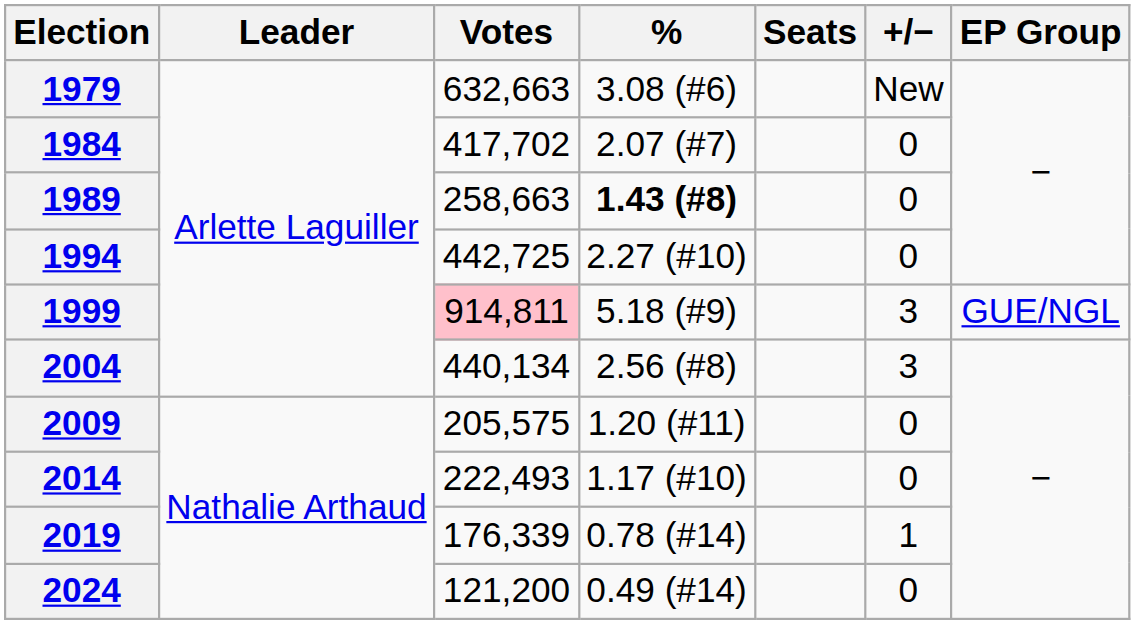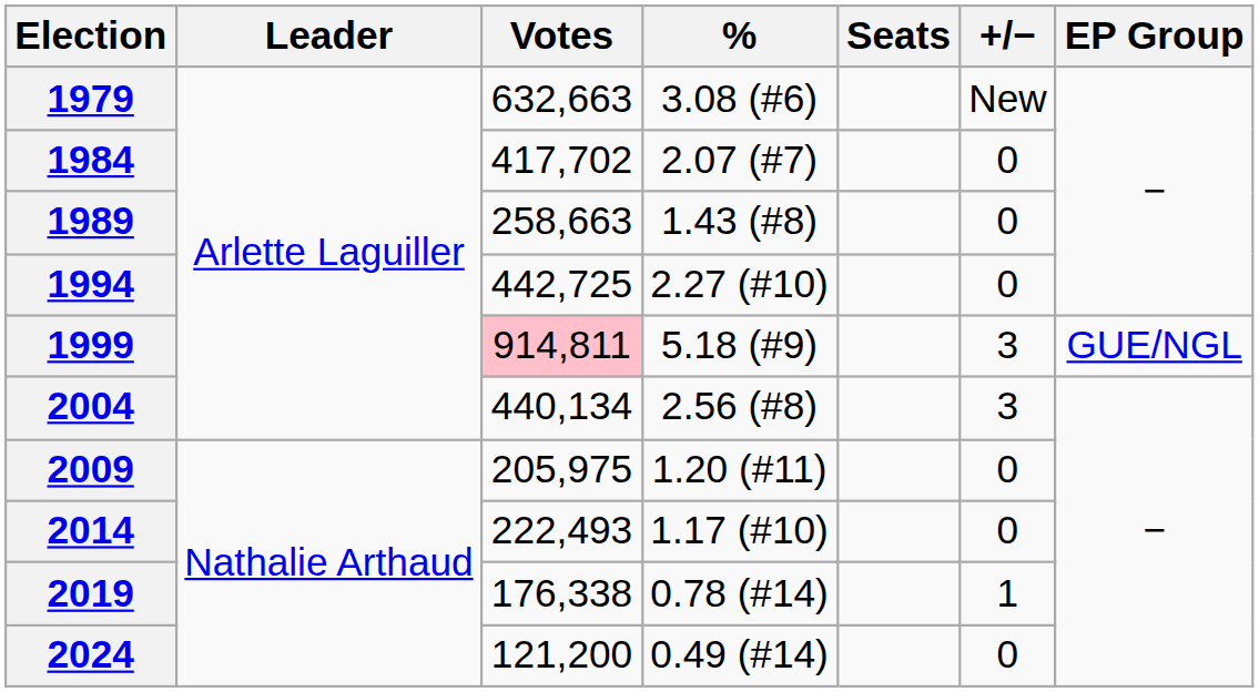1989 | %: bold -> normal
2009 | Votes: 205,575 -> 205,975
2019 | Votes: 176,339 -> 176,338
